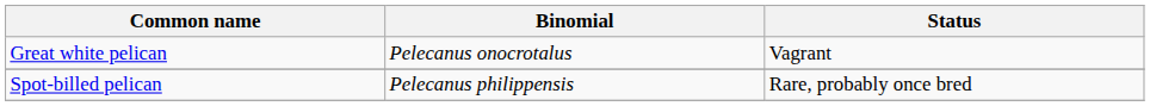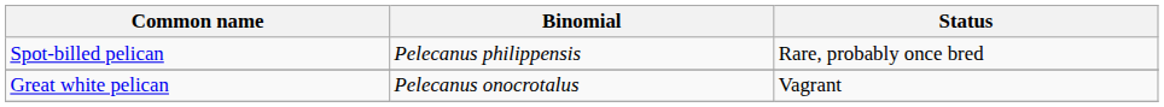rows swapped: Great white pelican <-> Spot-billed pelican
